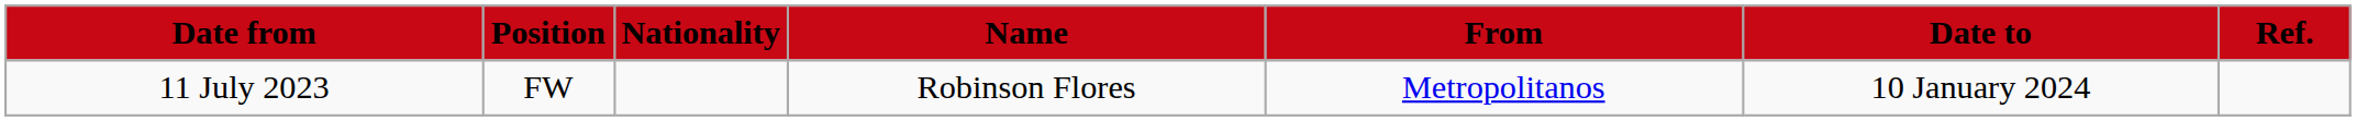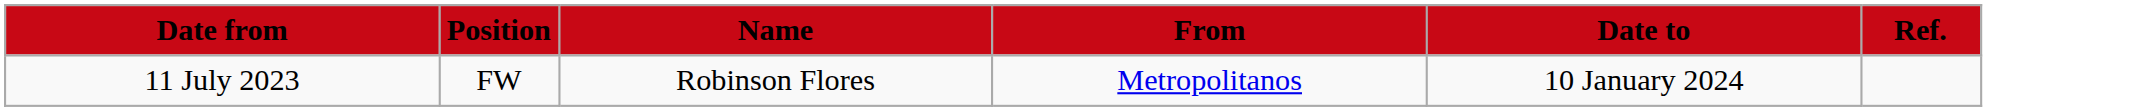- column: Nationality
